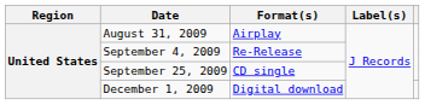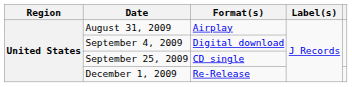September 4, 2009 | Format(s): Re-Release -> Digital download
December 1, 2009 | Format(s): Digital download -> Re-Release
